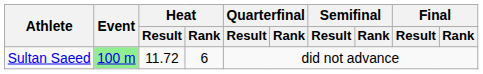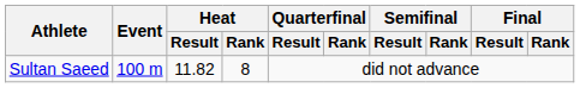Sultan Saeed | Event: lightgreen background -> no background
Sultan Saeed | Heat / Result: 11.72 -> 11.82
Sultan Saeed | Heat / Rank: 6 -> 8
